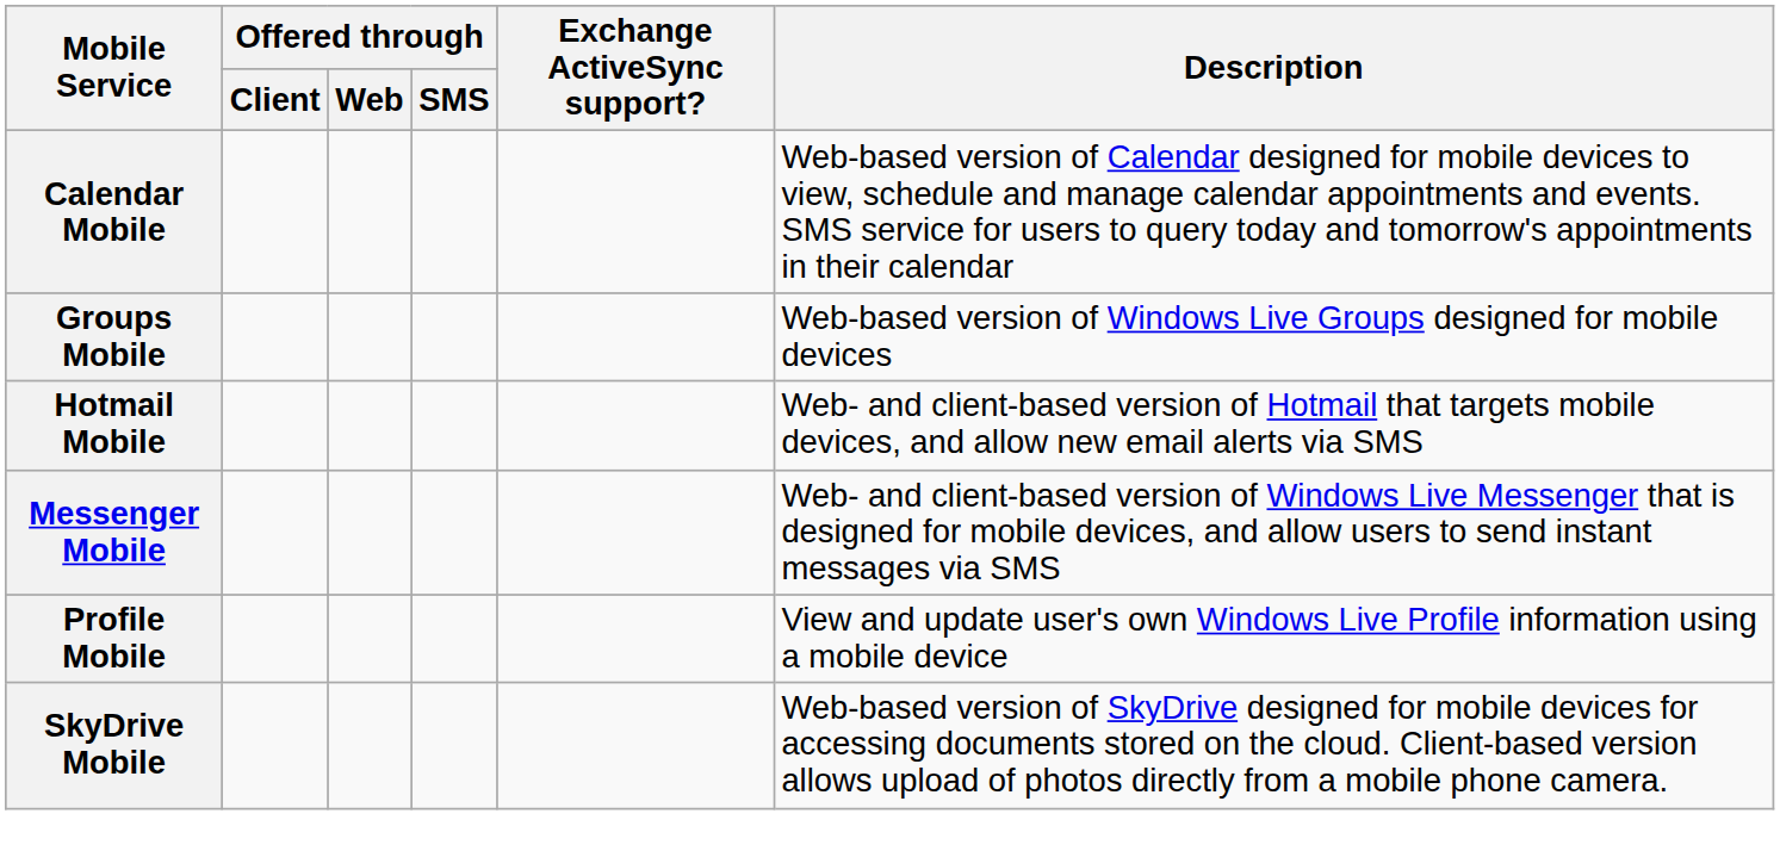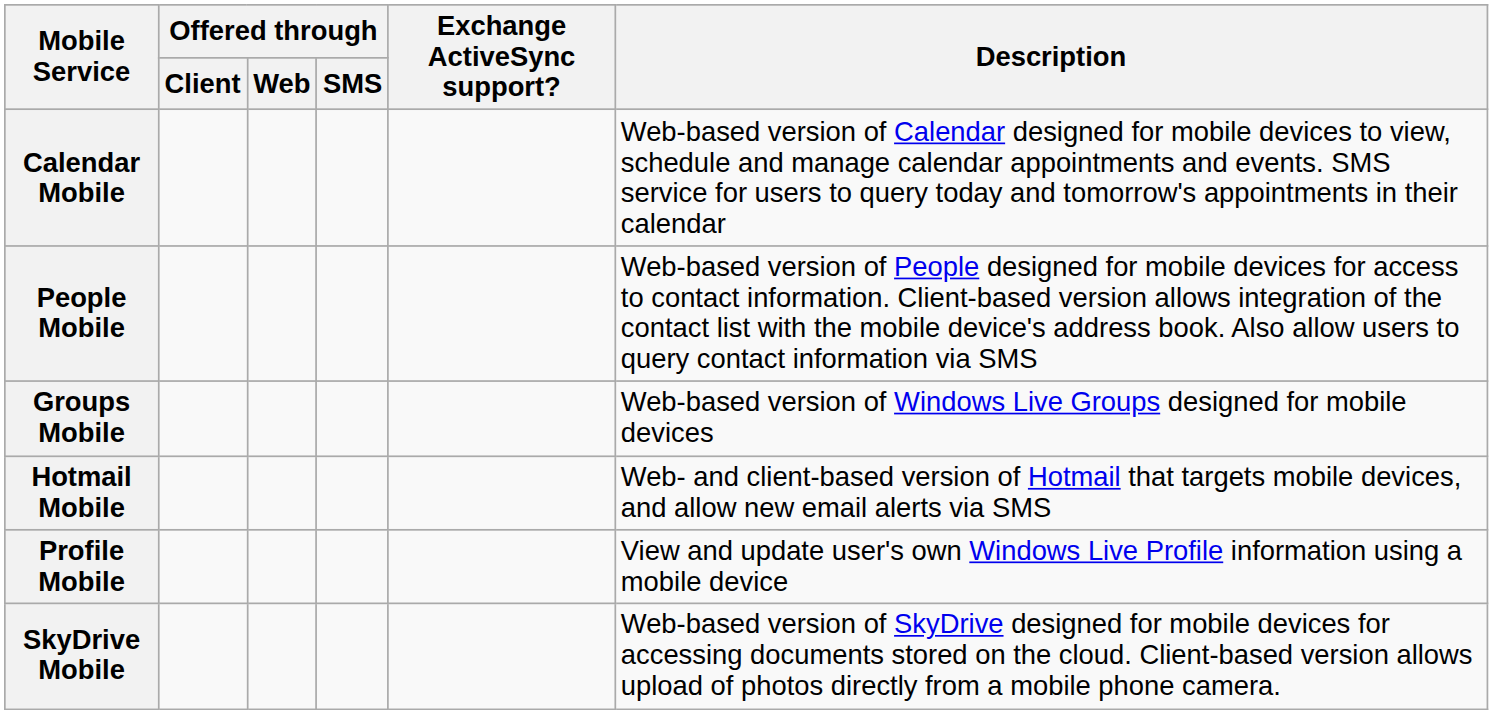+ row: People Mobile | Web-based version of People designed for mobile devices for access to contact information. Client-based version allows integration of the contact list with the mobile device's address book. Also allow users to query contact information via SMS
- row: Messenger Mobile | Web- and client-based version of Windows Live Messenger that is designed for mobile devices, and allow users to send instant messages via SMS
